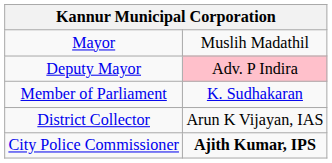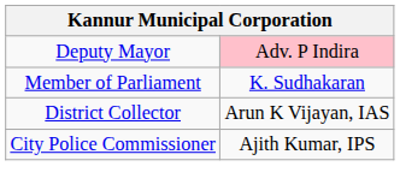- row: Mayor | Muslih Madathil
City Police Commissioner | column 2: bold -> normal
